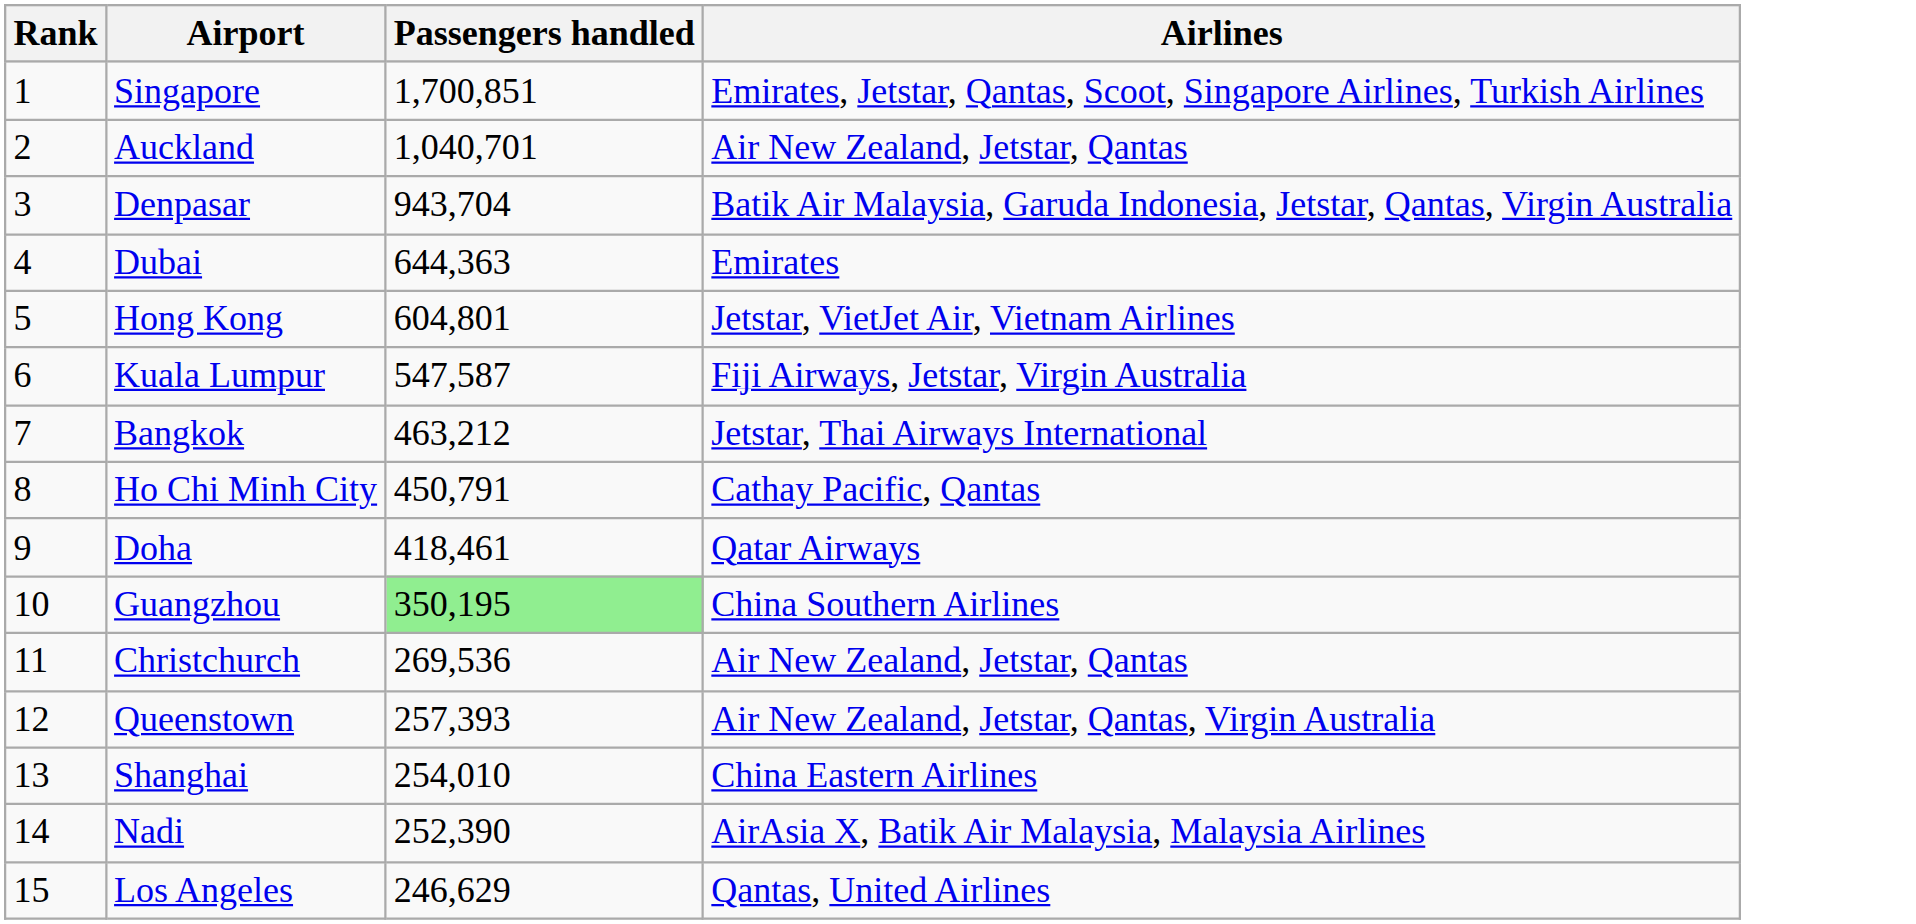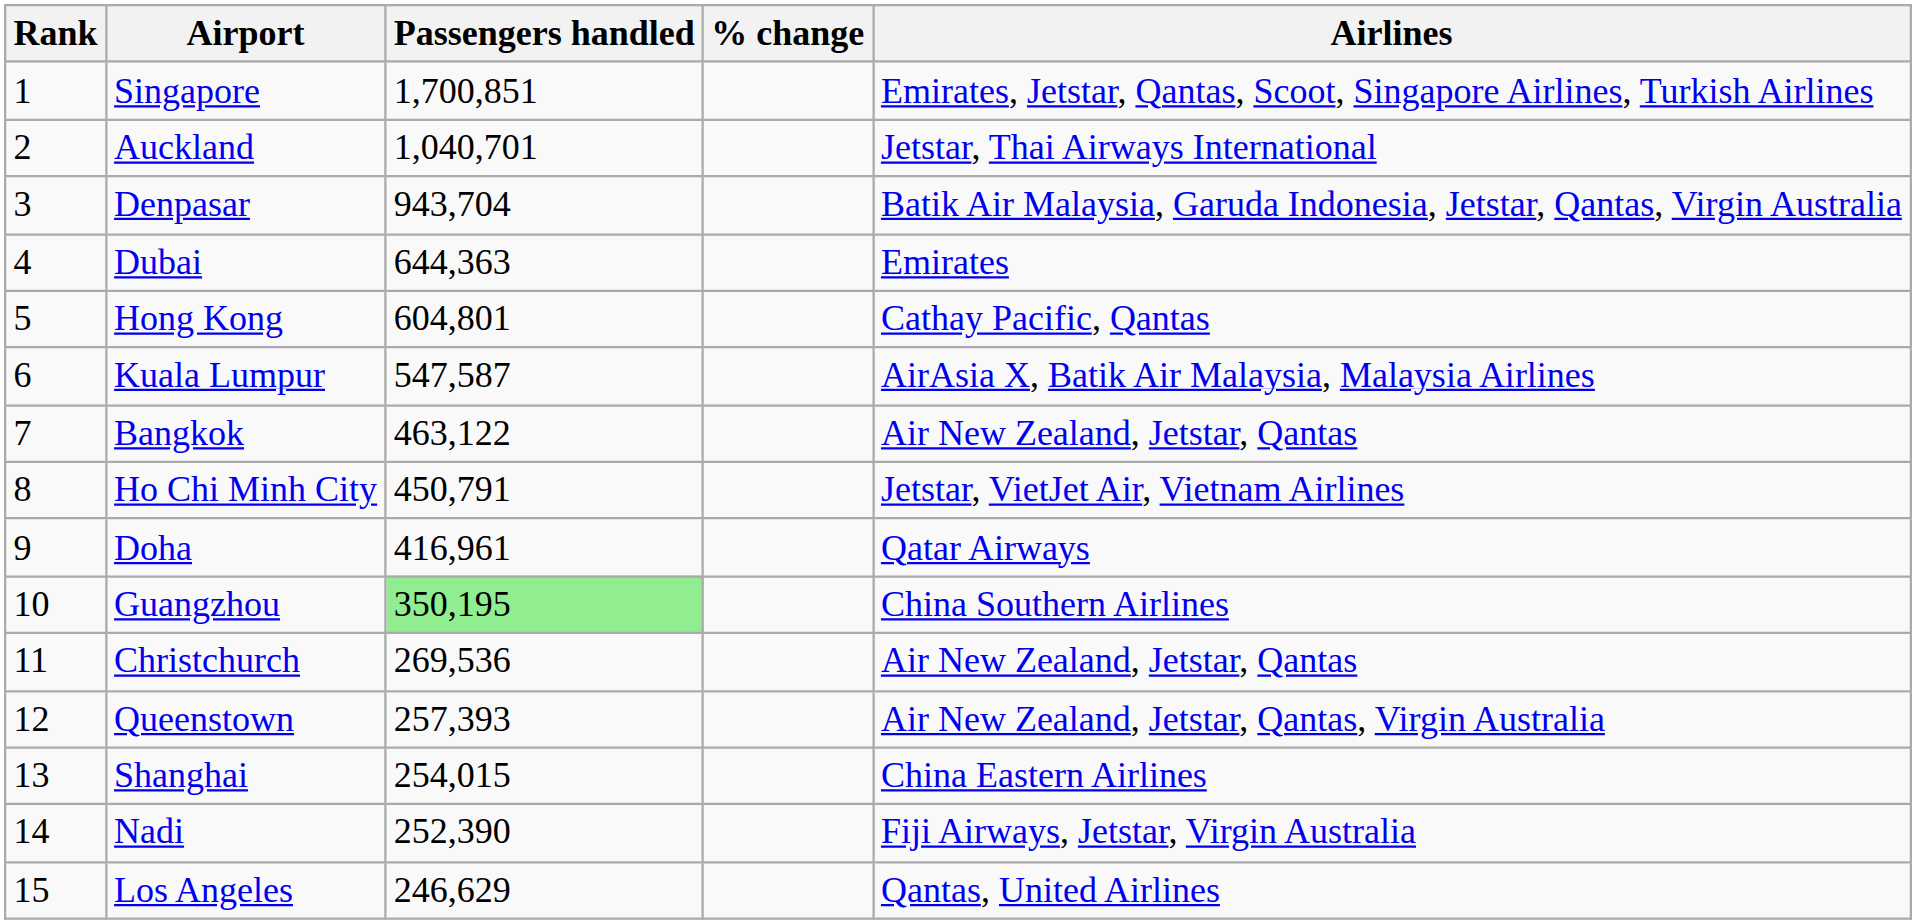+ column: % change
Auckland | Airlines: Air New Zealand, Jetstar, Qantas -> Jetstar, Thai Airways International
Hong Kong | Airlines: Jetstar, VietJet Air, Vietnam Airlines -> Cathay Pacific, Qantas
Kuala Lumpur | Airlines: Fiji Airways, Jetstar, Virgin Australia -> AirAsia X, Batik Air Malaysia, Malaysia Airlines
Bangkok | Passengers handled: 463,212 -> 463,122
Bangkok | Airlines: Jetstar, Thai Airways International -> Air New Zealand, Jetstar, Qantas
Ho Chi Minh City | Airlines: Cathay Pacific, Qantas -> Jetstar, VietJet Air, Vietnam Airlines
Doha | Passengers handled: 418,461 -> 416,961
Shanghai | Passengers handled: 254,010 -> 254,015
Nadi | Airlines: AirAsia X, Batik Air Malaysia, Malaysia Airlines -> Fiji Airways, Jetstar, Virgin Australia
